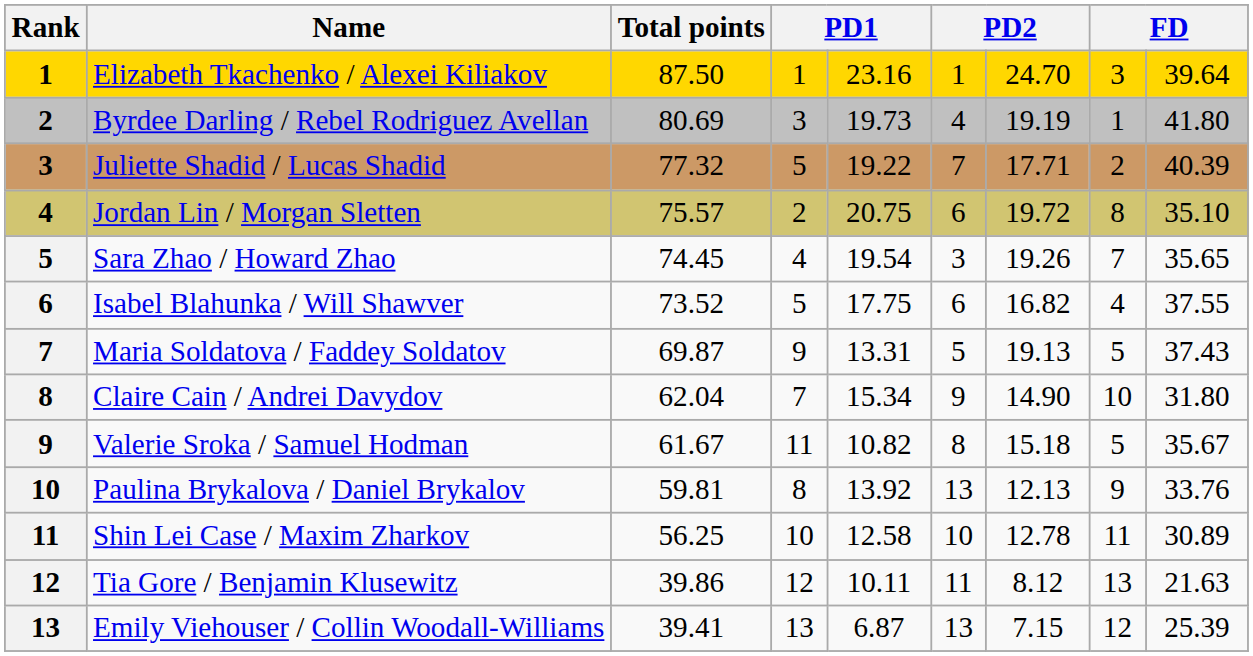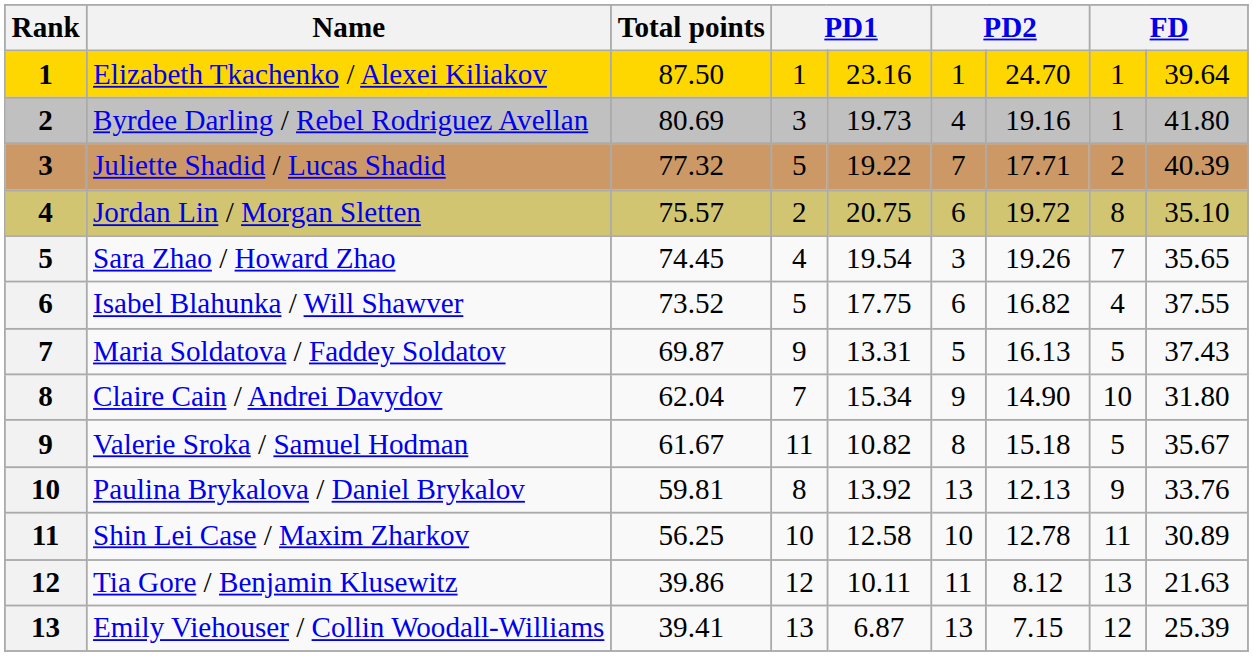Elizabeth Tkachenko / Alexei Kiliakov | column 8: 3 -> 1
Byrdee Darling / Rebel Rodriguez Avellan | column 7: 19.19 -> 19.16
Maria Soldatova / Faddey Soldatov | column 7: 19.13 -> 16.13
